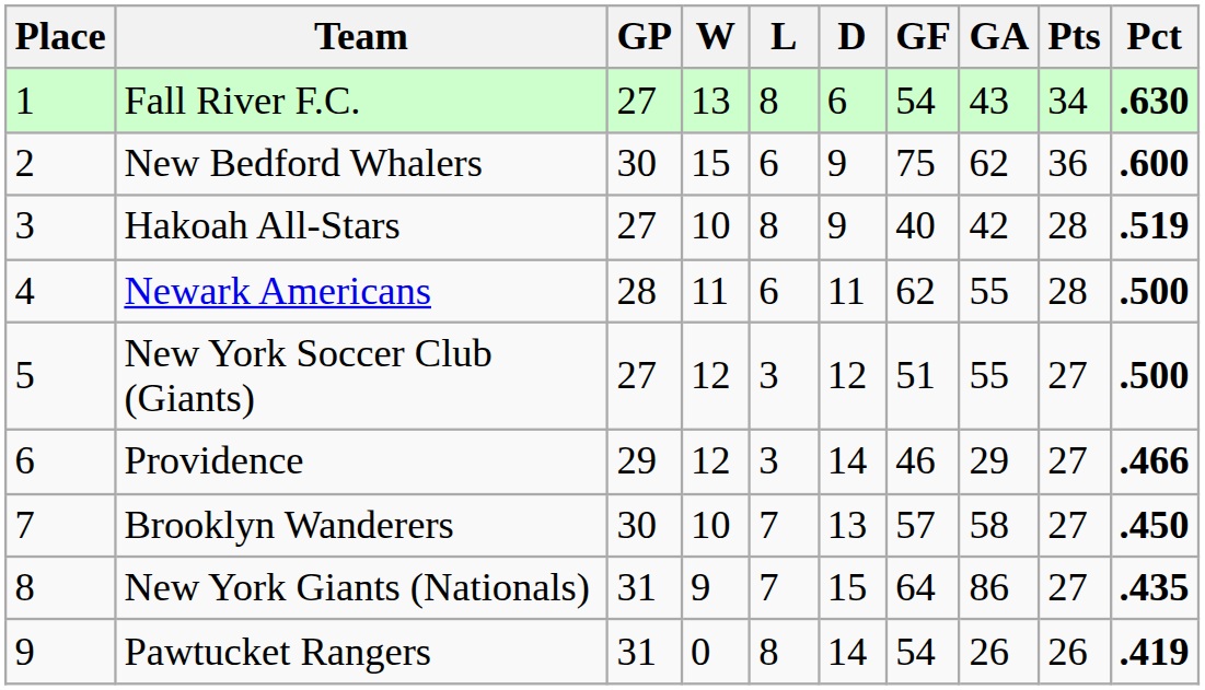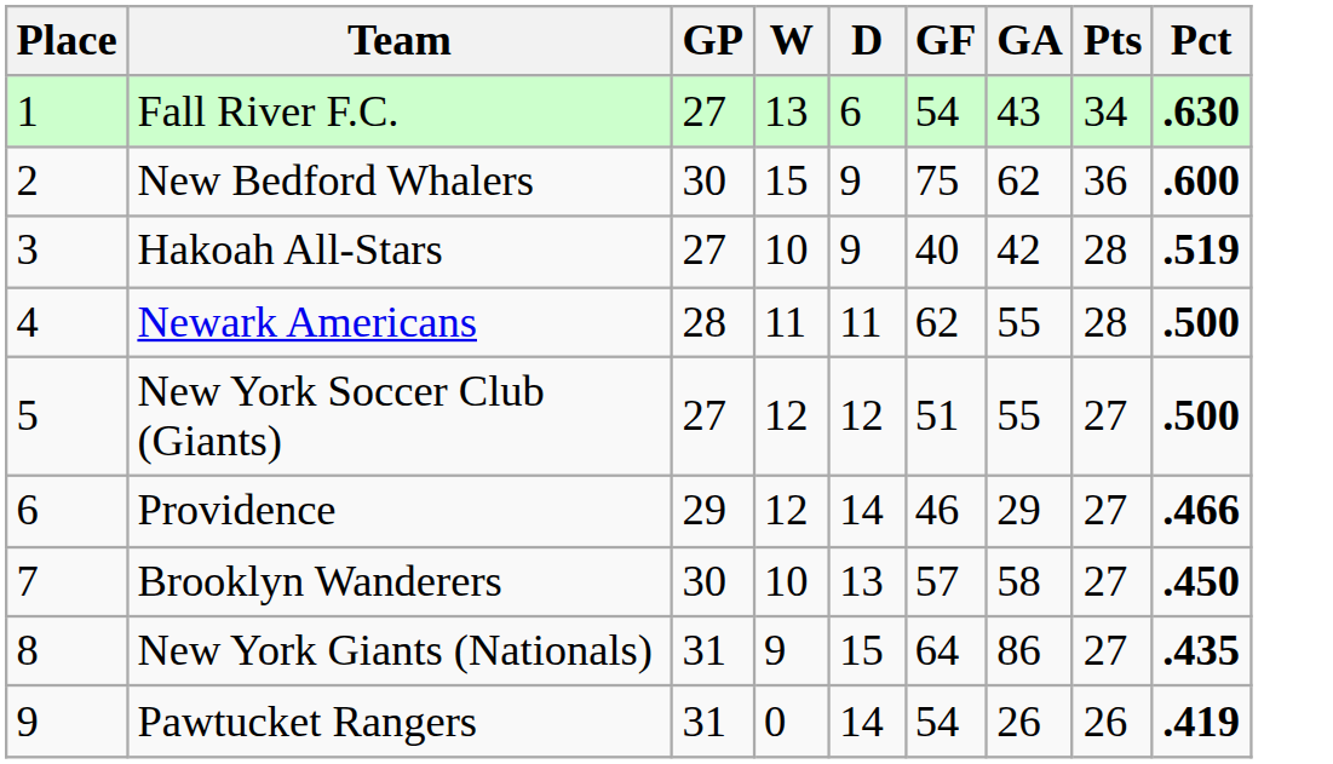- column: L | 8 | 6 | 8 | 6 | 3 | 3 | 7 | 7 | 8
